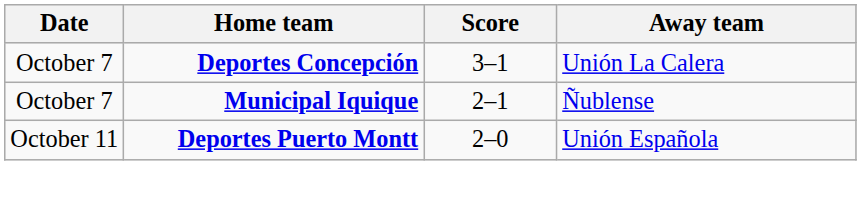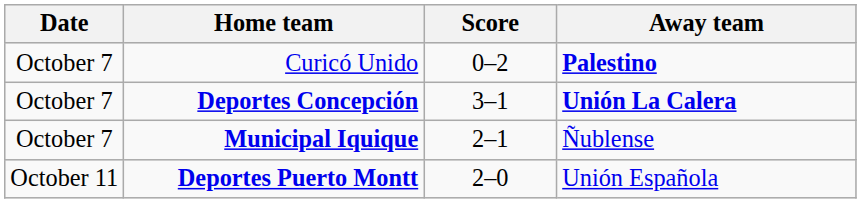+ row: October 7 | Curicó Unido | 0–2 | Palestino
Deportes Concepción | Away team: normal -> bold
